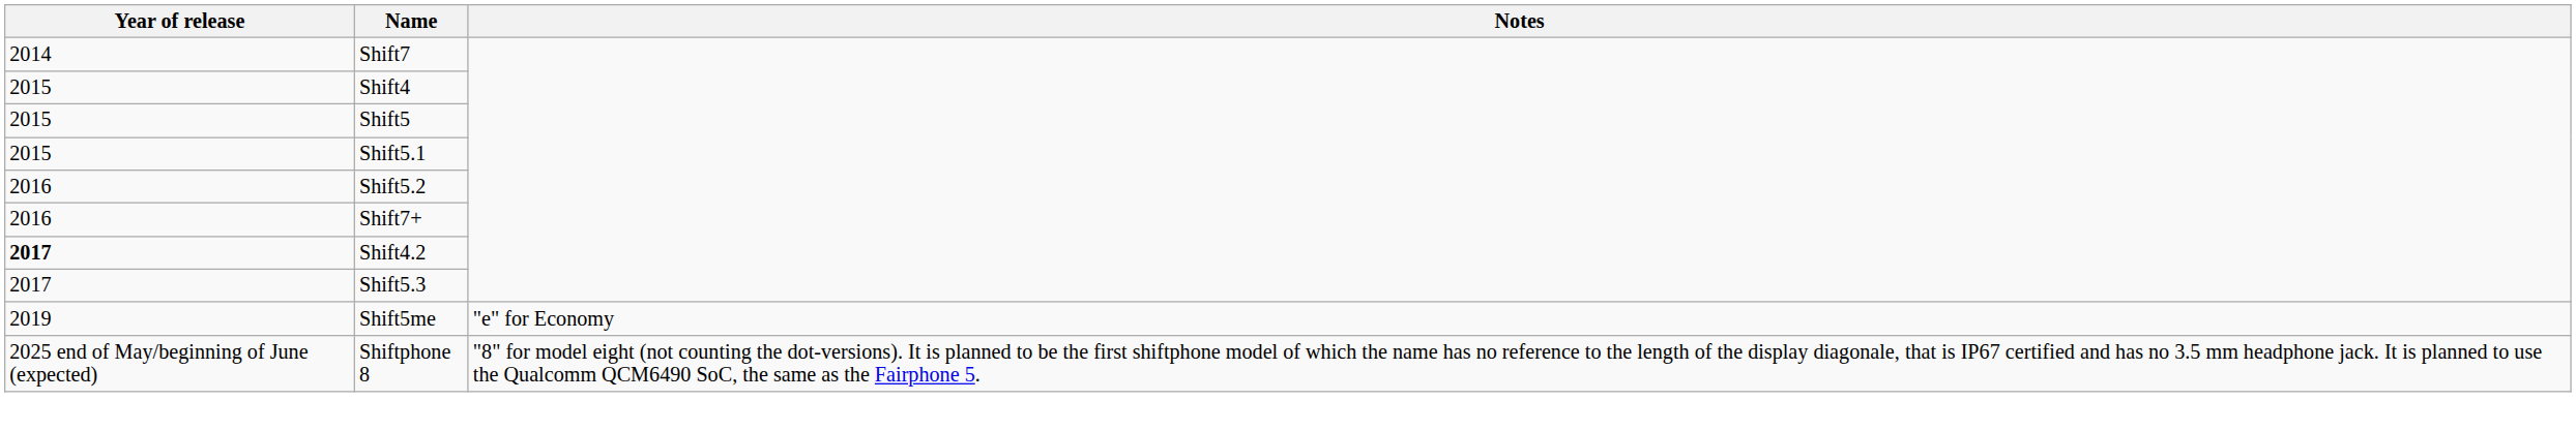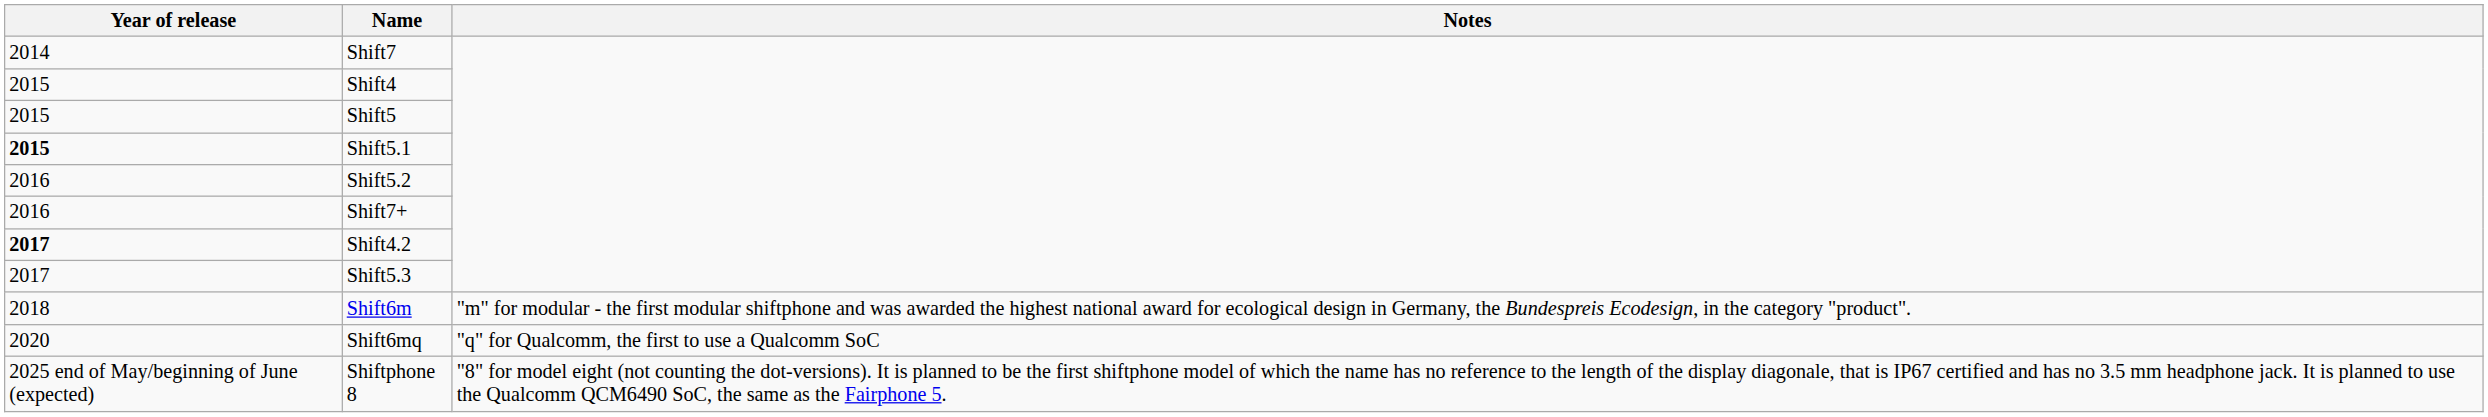Shift5.1 | Year of release: normal -> bold
+ row: 2018 | Shift6m | "m" for modular - the first modular shiftphone and was awarded the highest national award for ecological design in Germany, the Bundespreis Ecodesign, in the category "product".
- row: 2019 | Shift5me | "e" for Economy
+ row: 2020 | Shift6mq | "q" for Qualcomm, the first to use a Qualcomm SoC
